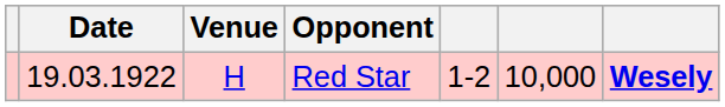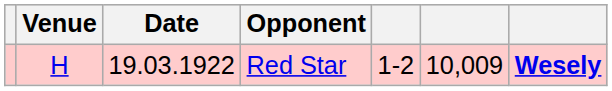columns swapped: Date <-> Venue
Red Star | column 6: 10,000 -> 10,009
